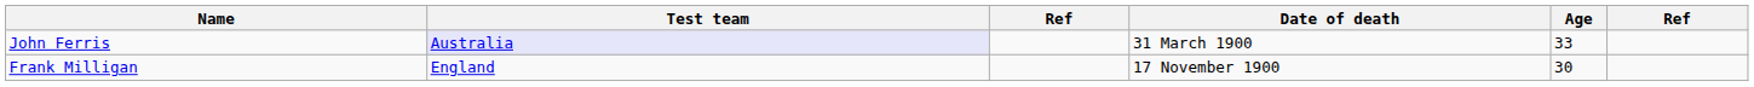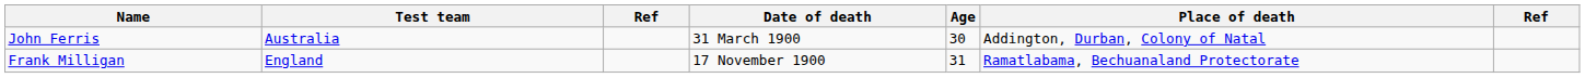+ column: Place of death | Addington, Durban, Colony of Natal | Ramatlabama, Bechuanaland Protectorate
John Ferris | Test team: lavender background -> no background
John Ferris | Age: 33 -> 30
Frank Milligan | Age: 30 -> 31
